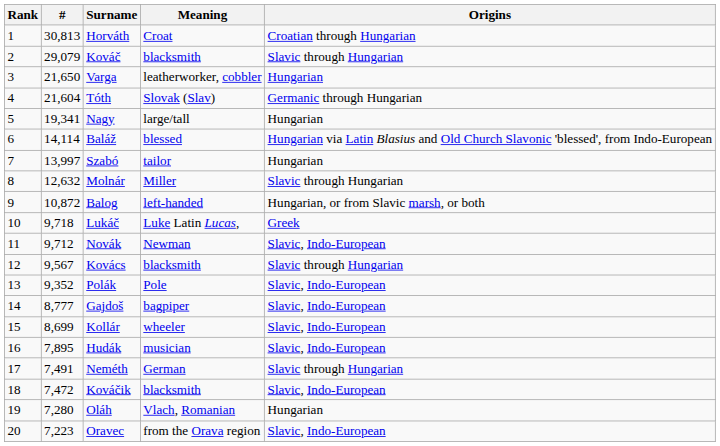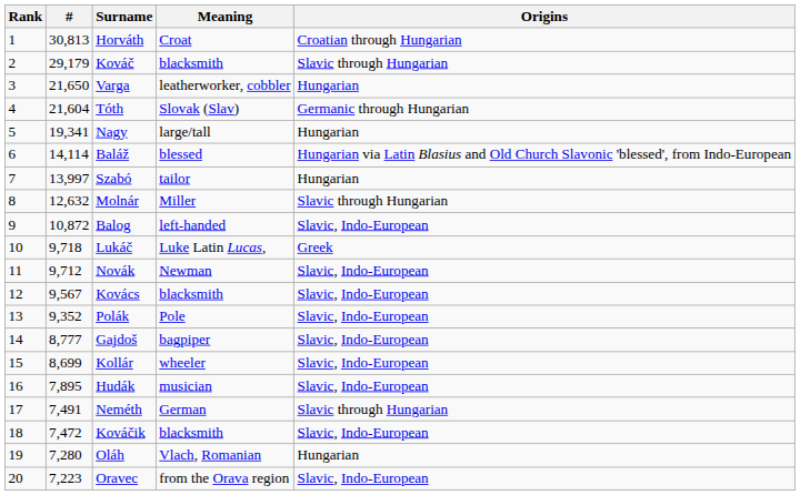Kováč | #: 29,079 -> 29,179
Balog | Origins: Hungarian, or from Slavic marsh, or both -> Slavic, Indo-European
Kovács | Origins: Slavic through Hungarian -> Slavic, Indo-European
